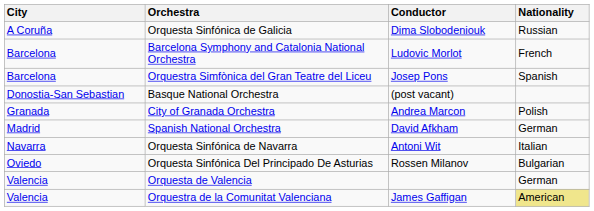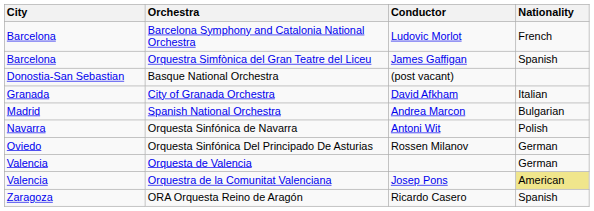- row: A Coruña | Orquesta Sinfónica de Galicia | Dima Slobodeniouk | Russian
Orquestra Simfònica del Gran Teatre del Liceu | Conductor: Josep Pons -> James Gaffigan
City of Granada Orchestra | Conductor: Andrea Marcon -> David Afkham
City of Granada Orchestra | Nationality: Polish -> Italian
Spanish National Orchestra | Conductor: David Afkham -> Andrea Marcon
Spanish National Orchestra | Nationality: German -> Bulgarian
Orquesta Sinfónica de Navarra | Nationality: Italian -> Polish
Orquesta Sinfónica Del Principado De Asturias | Nationality: Bulgarian -> German
Orquestra de la Comunitat Valenciana | Conductor: James Gaffigan -> Josep Pons
+ row: Zaragoza | ORA Orquesta Reino de Aragón | Ricardo Casero | Spanish
